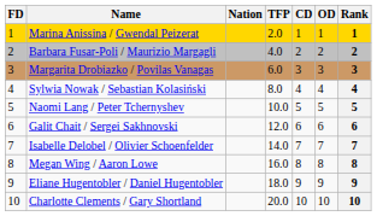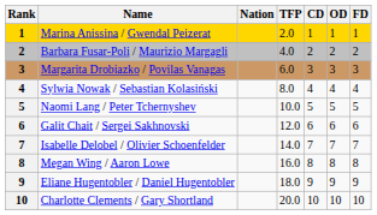columns swapped: Rank <-> FD
